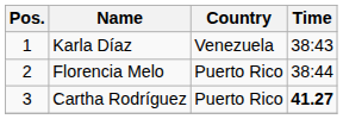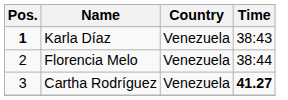Karla Díaz | Pos.: normal -> bold
Florencia Melo | Country: Puerto Rico -> Venezuela
Cartha Rodríguez | Country: Puerto Rico -> Venezuela
